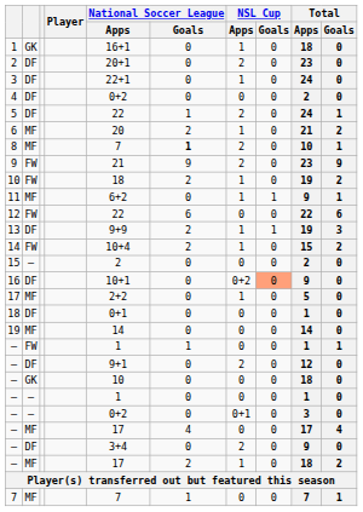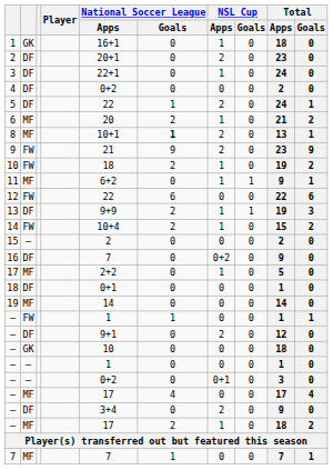8 | National Soccer League / Apps: 7 -> 10+1
8 | Total / Apps: 10 -> 13
16 | National Soccer League / Apps: 10+1 -> 7
16 | NSL Cup / Goals: lightsalmon background -> no background
